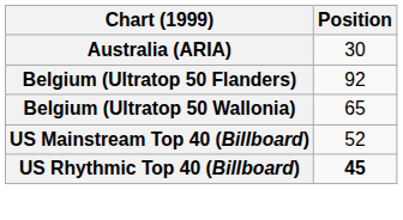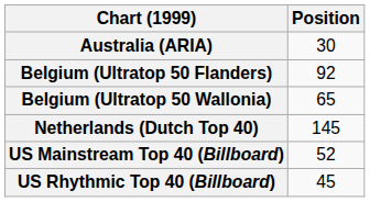+ row: Netherlands (Dutch Top 40) | 145
US Rhythmic Top 40 (Billboard) | Position: bold -> normal
